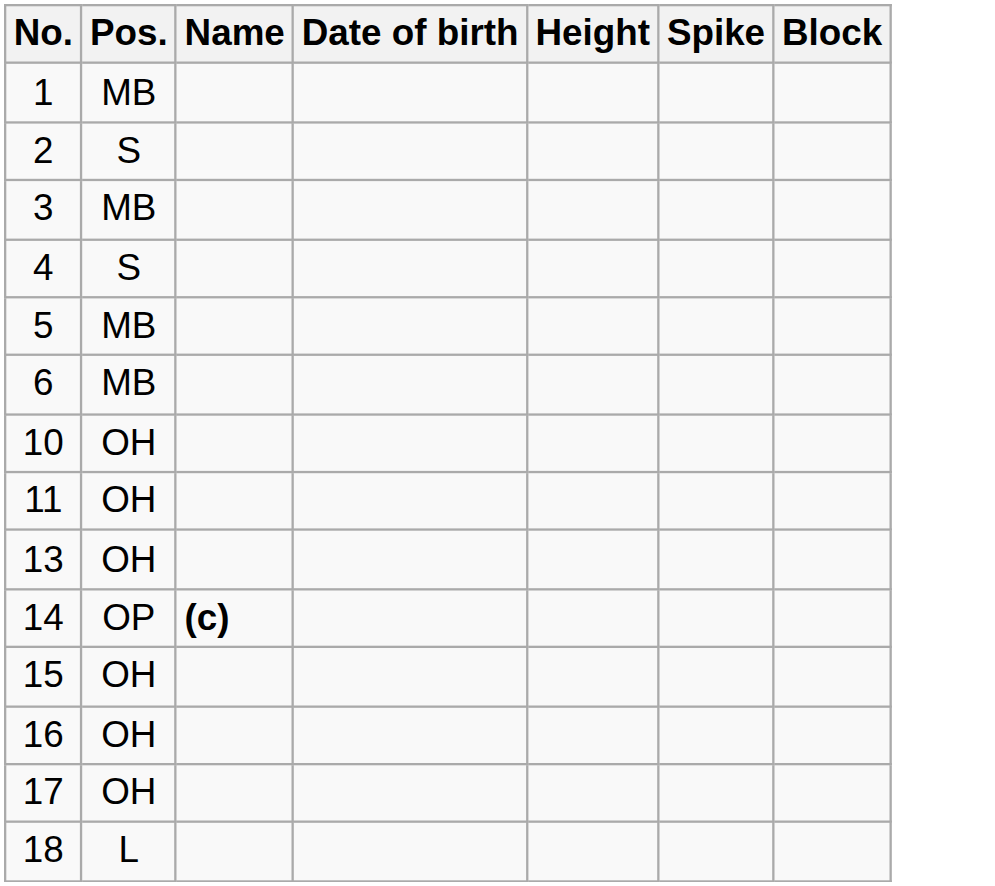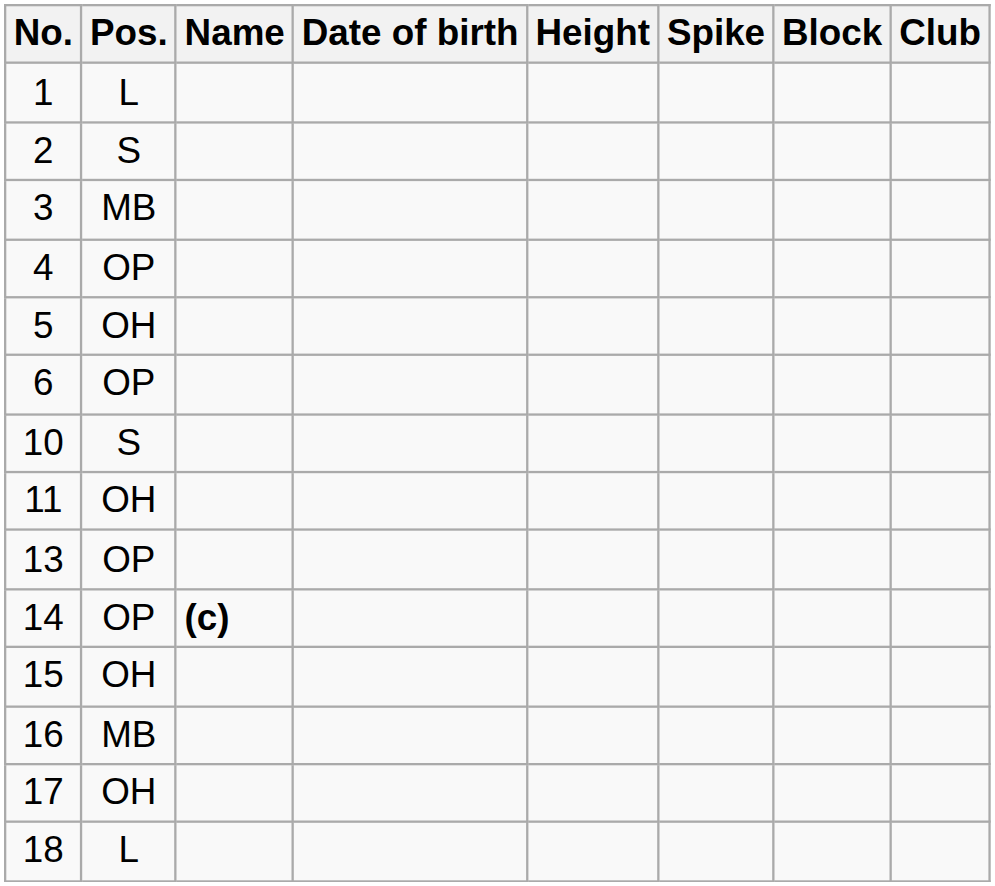+ column: Club
1 | Pos.: MB -> L
4 | Pos.: S -> OP
5 | Pos.: MB -> OH
6 | Pos.: MB -> OP
10 | Pos.: OH -> S
13 | Pos.: OH -> OP
16 | Pos.: OH -> MB
